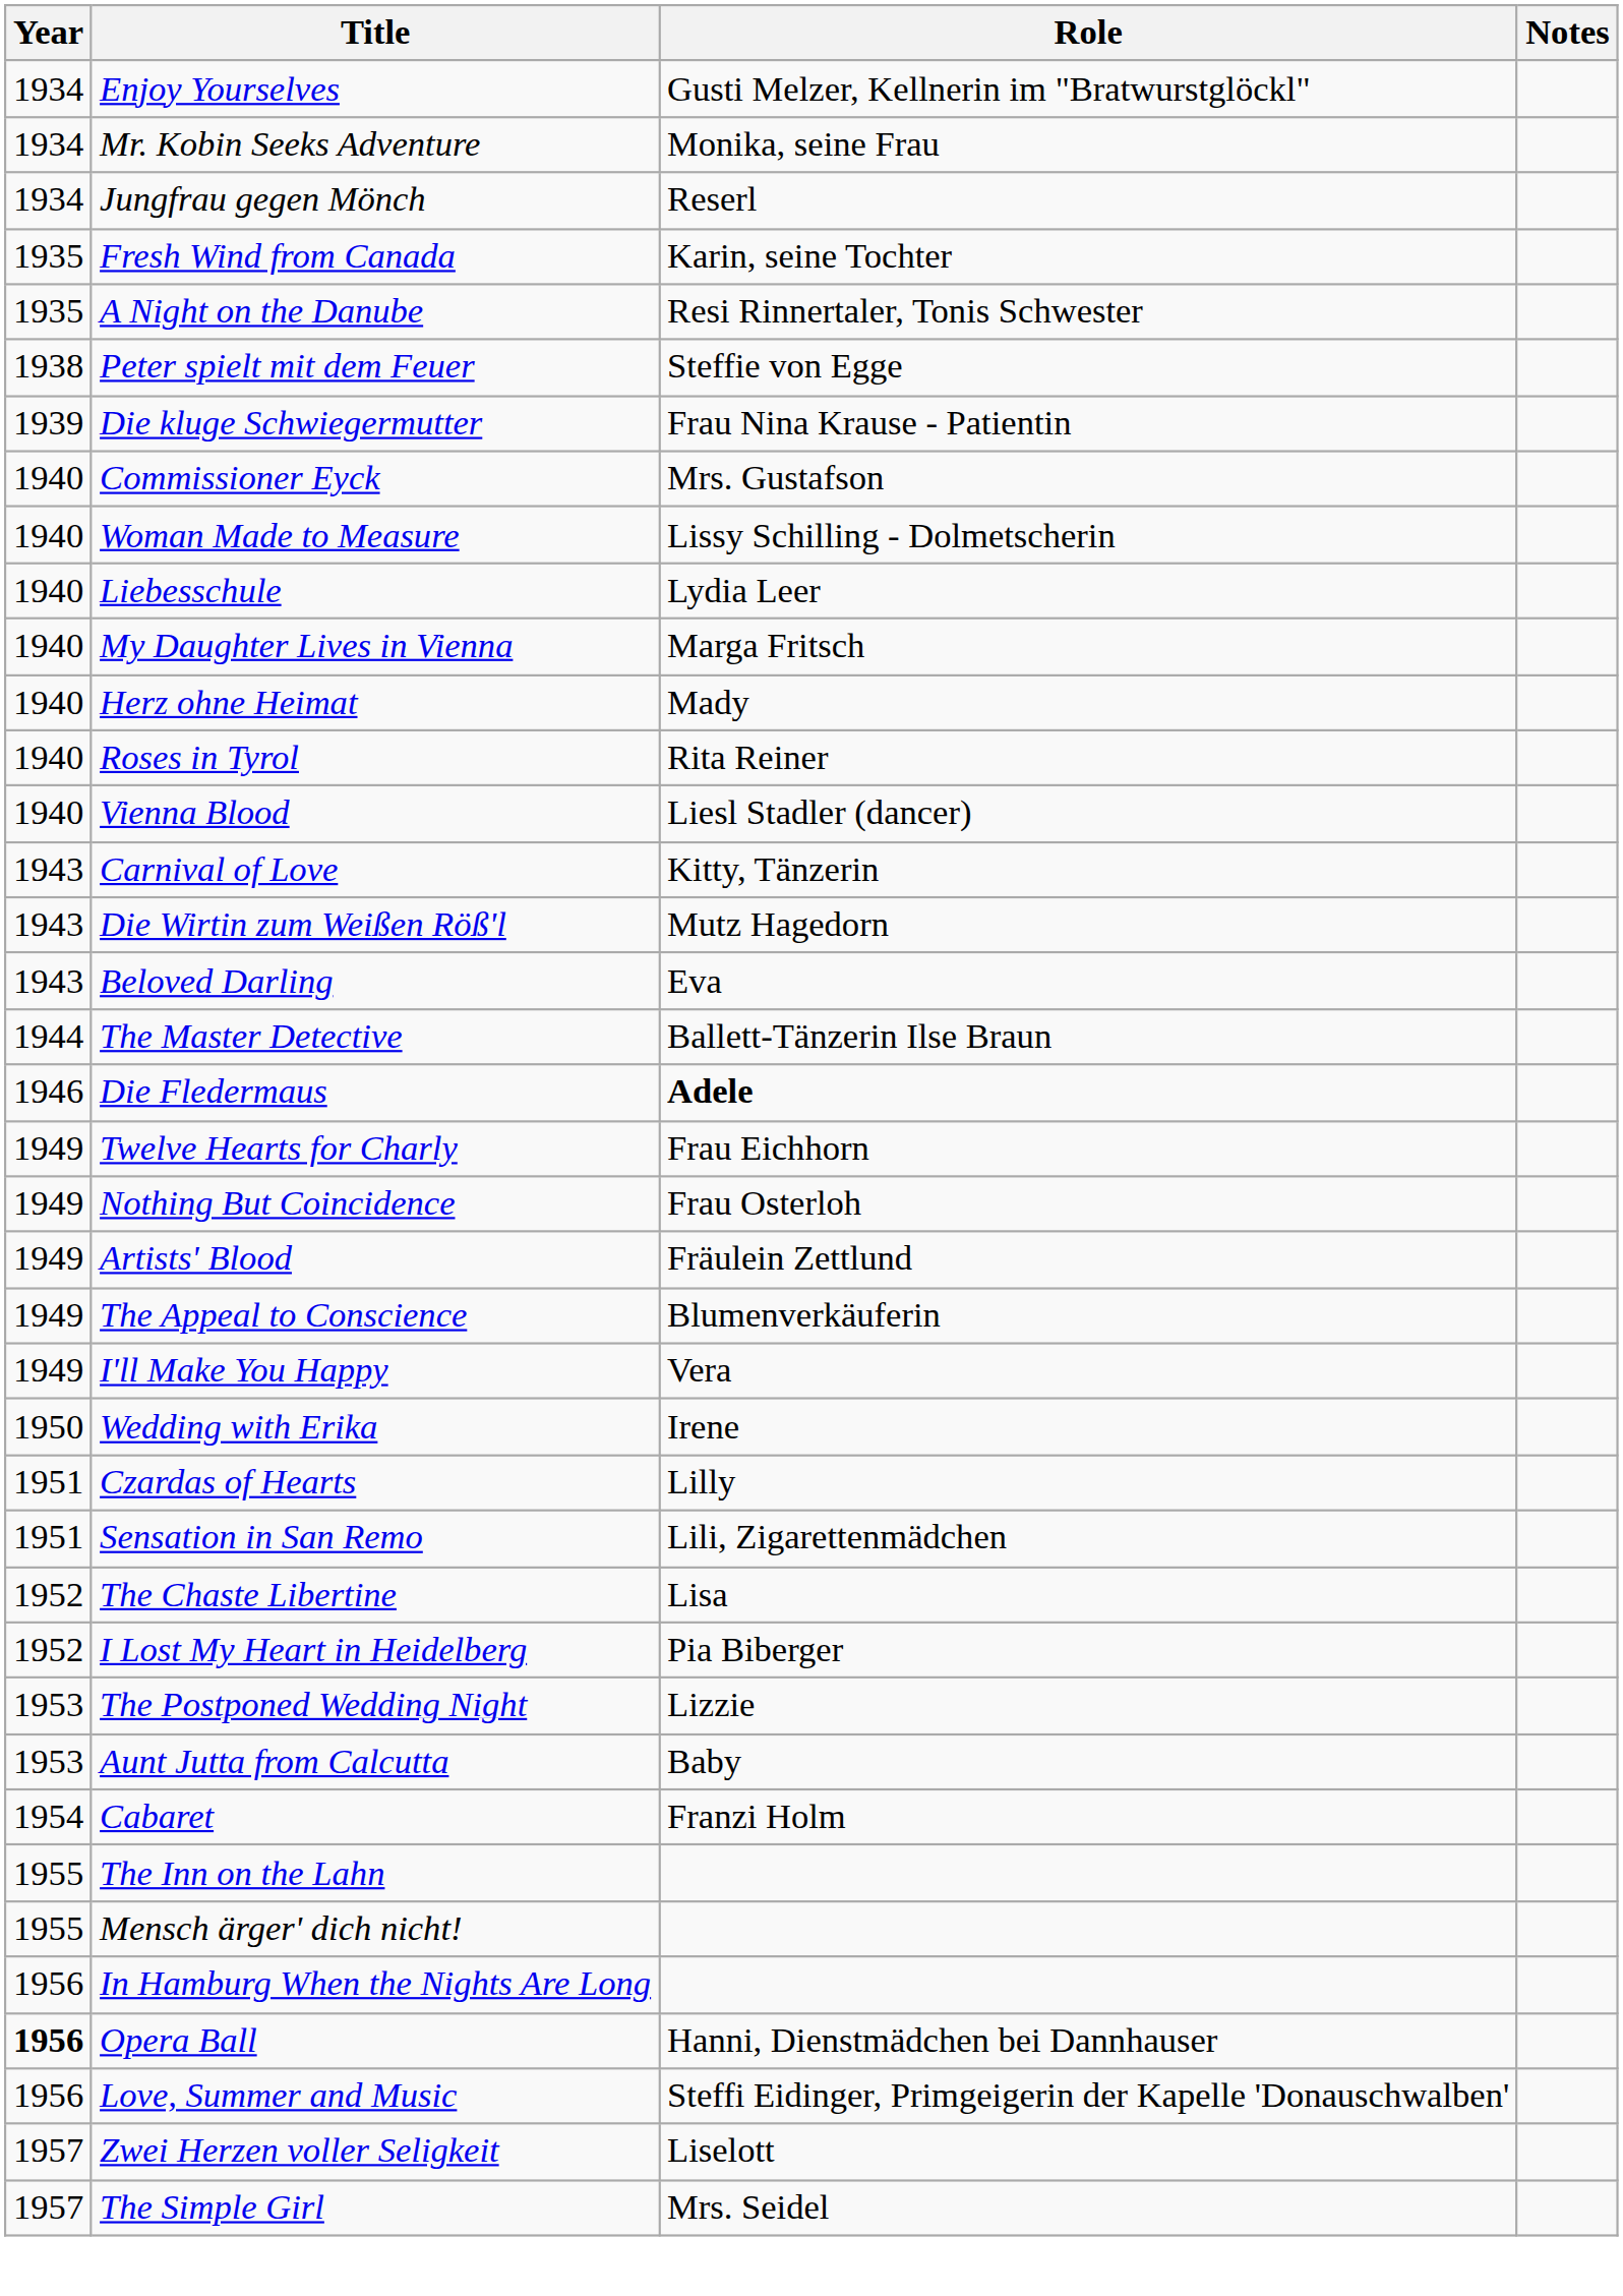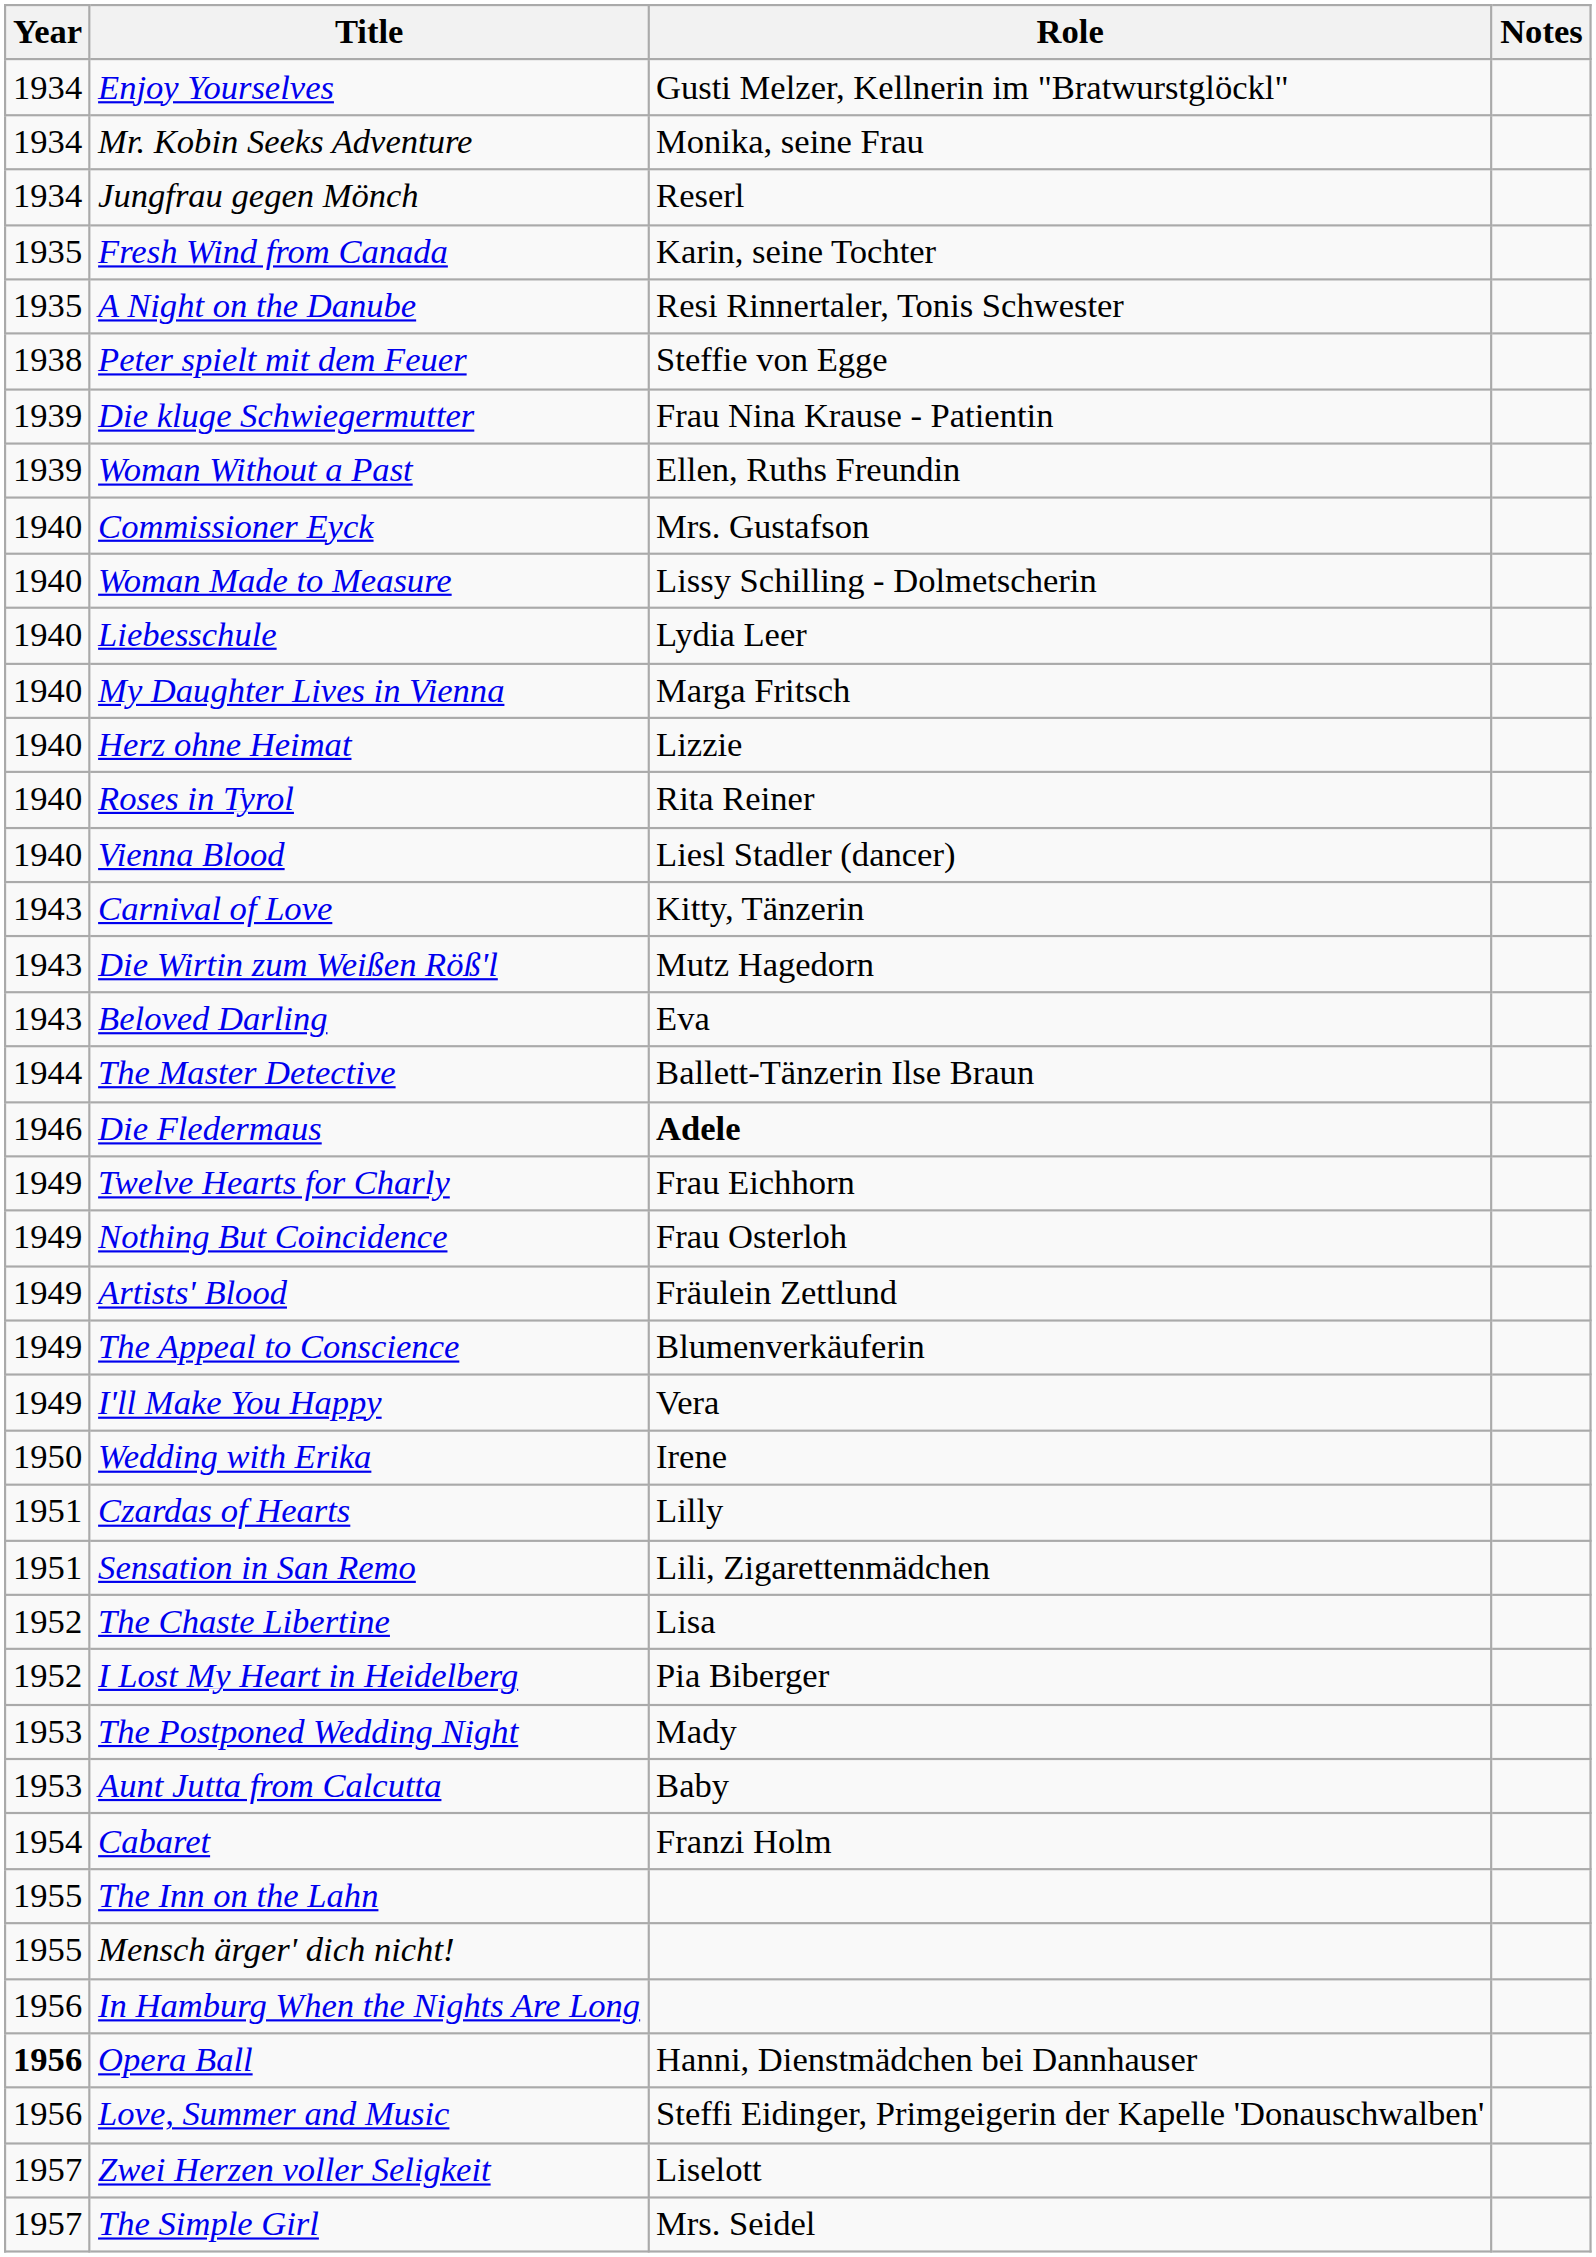+ row: 1939 | Woman Without a Past | Ellen, Ruths Freundin
Herz ohne Heimat | Role: Mady -> Lizzie
The Postponed Wedding Night | Role: Lizzie -> Mady
